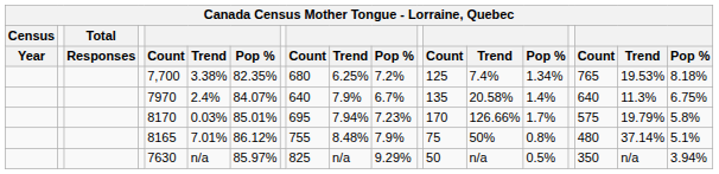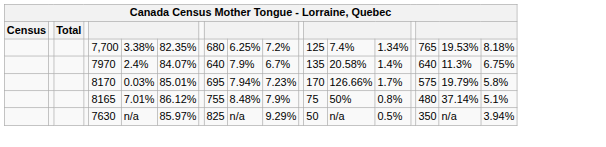- row: Year | Responses | Count | Trend | Pop % | Count | Trend | Pop % | Count | Trend | Pop % | Count | Trend | Pop %
